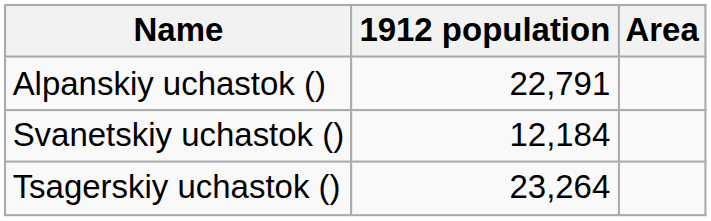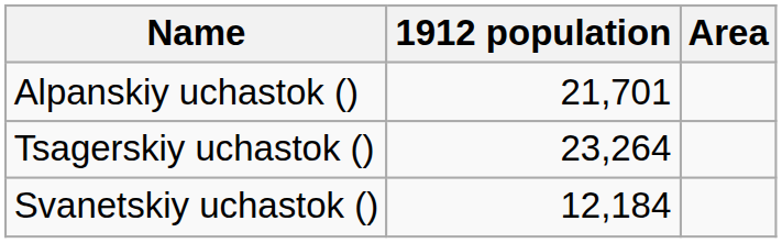Alpanskiy uchastok () | 1912 population: 22,791 -> 21,701
rows swapped: Svanetskiy uchastok () <-> Tsagerskiy uchastok ()
